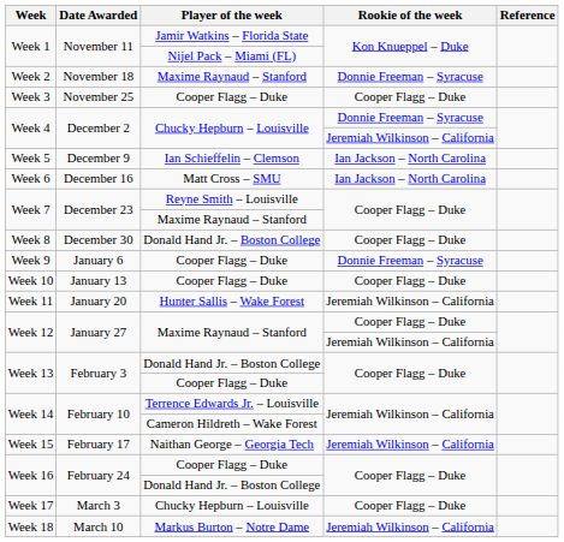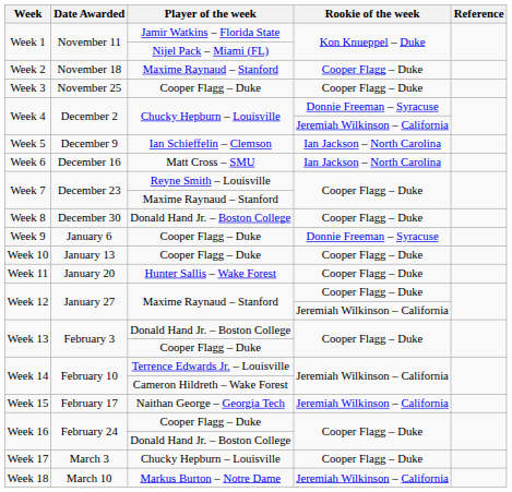Week 2 | Rookie of the week: Donnie Freeman – Syracuse -> Cooper Flagg – Duke
Week 11 | Rookie of the week: Jeremiah Wilkinson – California -> Cooper Flagg – Duke
